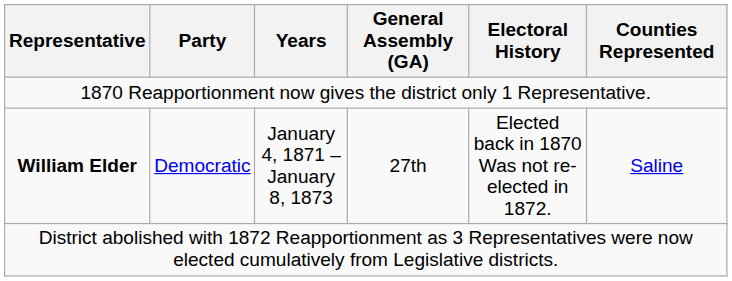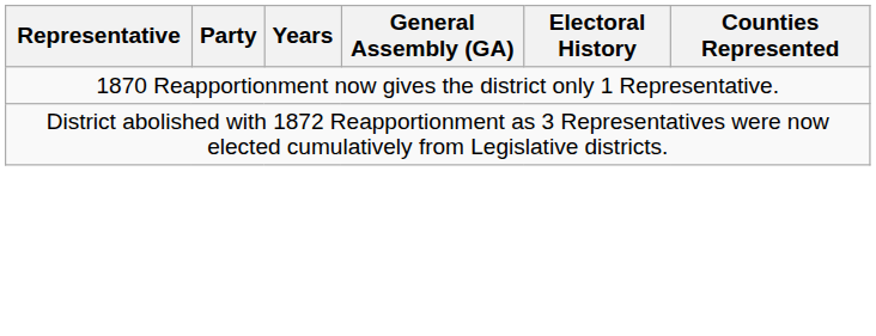- row: William Elder | Democratic | January 4, 1871 – January 8, 1873 | 27th | Elected back in 1870 Was not re-elected in 1872. | Saline
